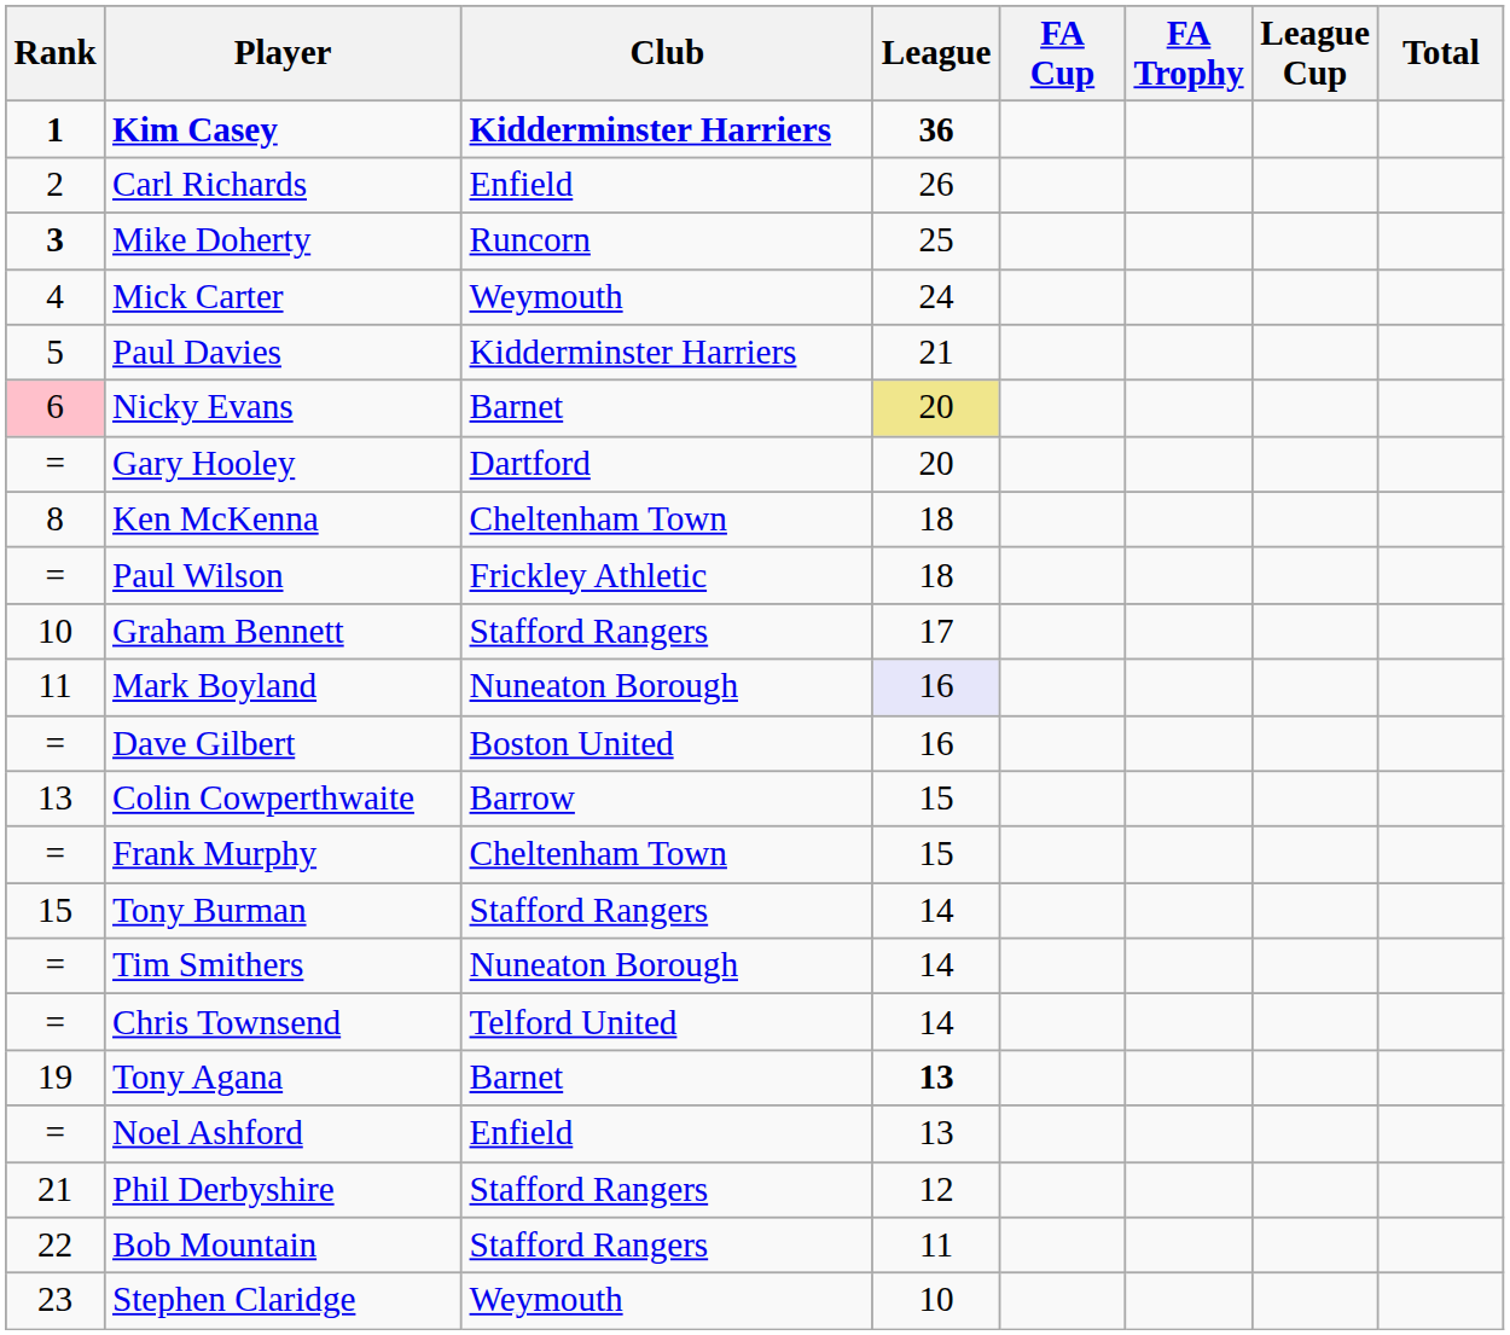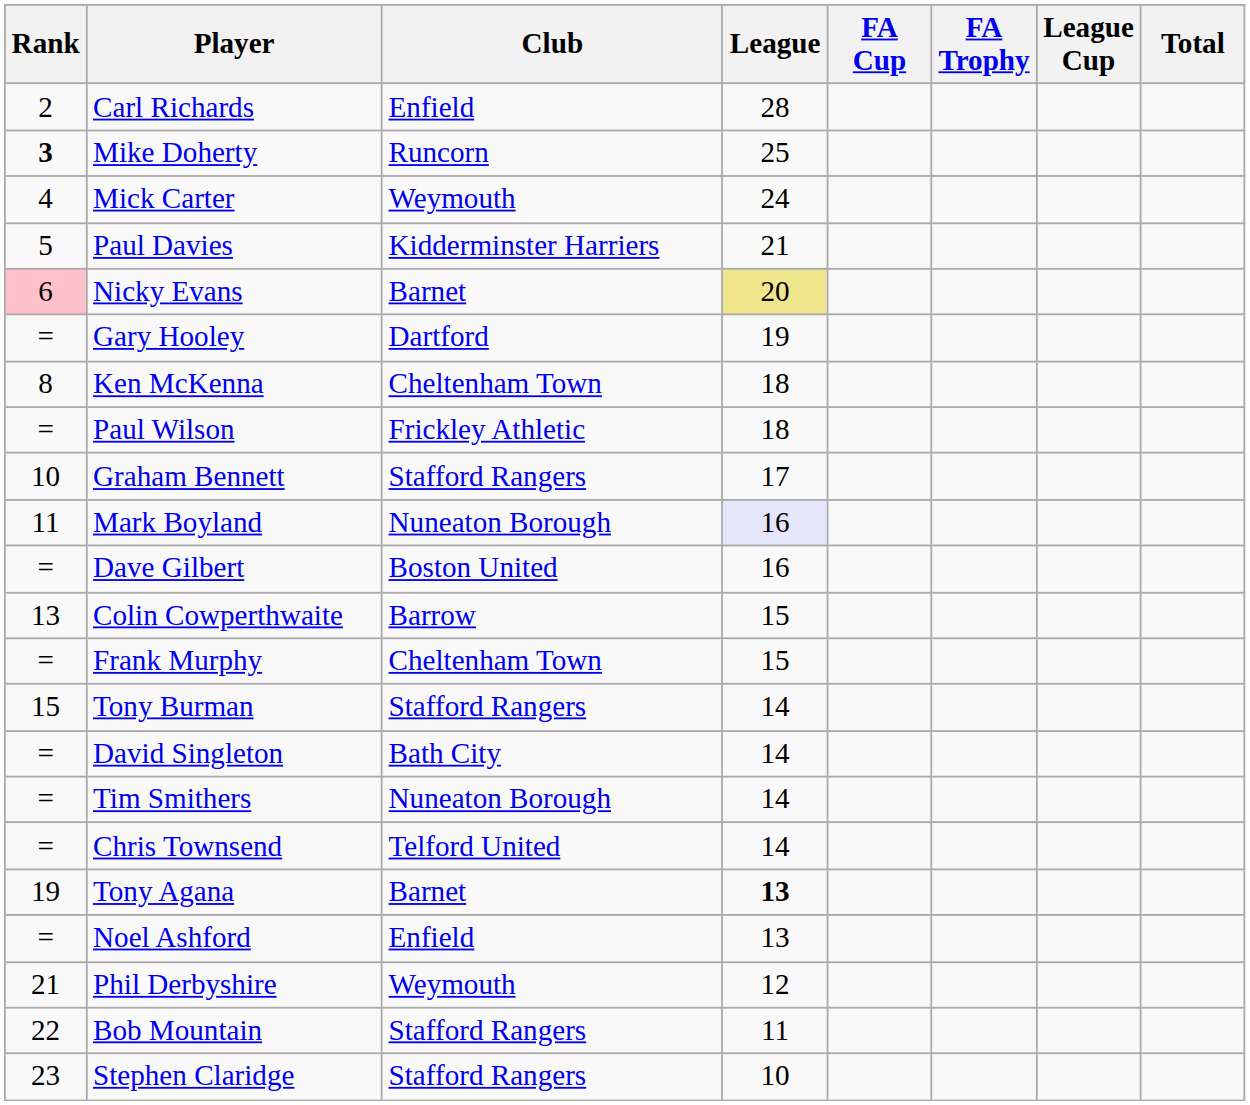- row: 1 | Kim Casey | Kidderminster Harriers | 36
Carl Richards | League: 26 -> 28
Gary Hooley | League: 20 -> 19
+ row: = | David Singleton | Bath City | 14
Phil Derbyshire | Club: Stafford Rangers -> Weymouth
Stephen Claridge | Club: Weymouth -> Stafford Rangers
